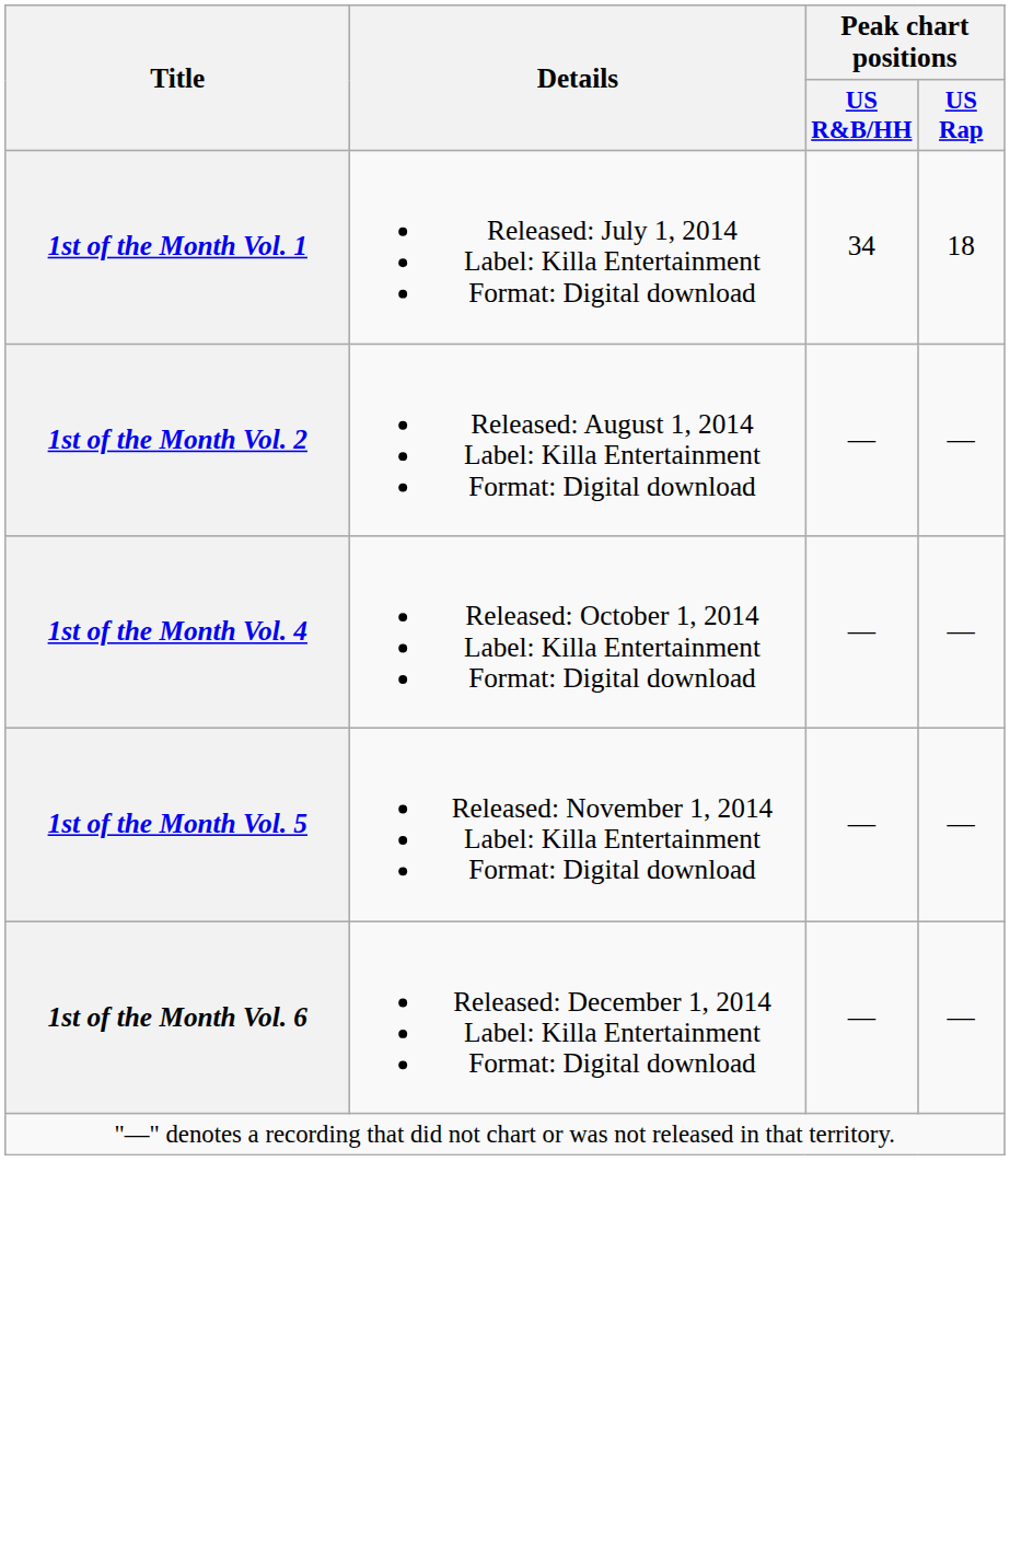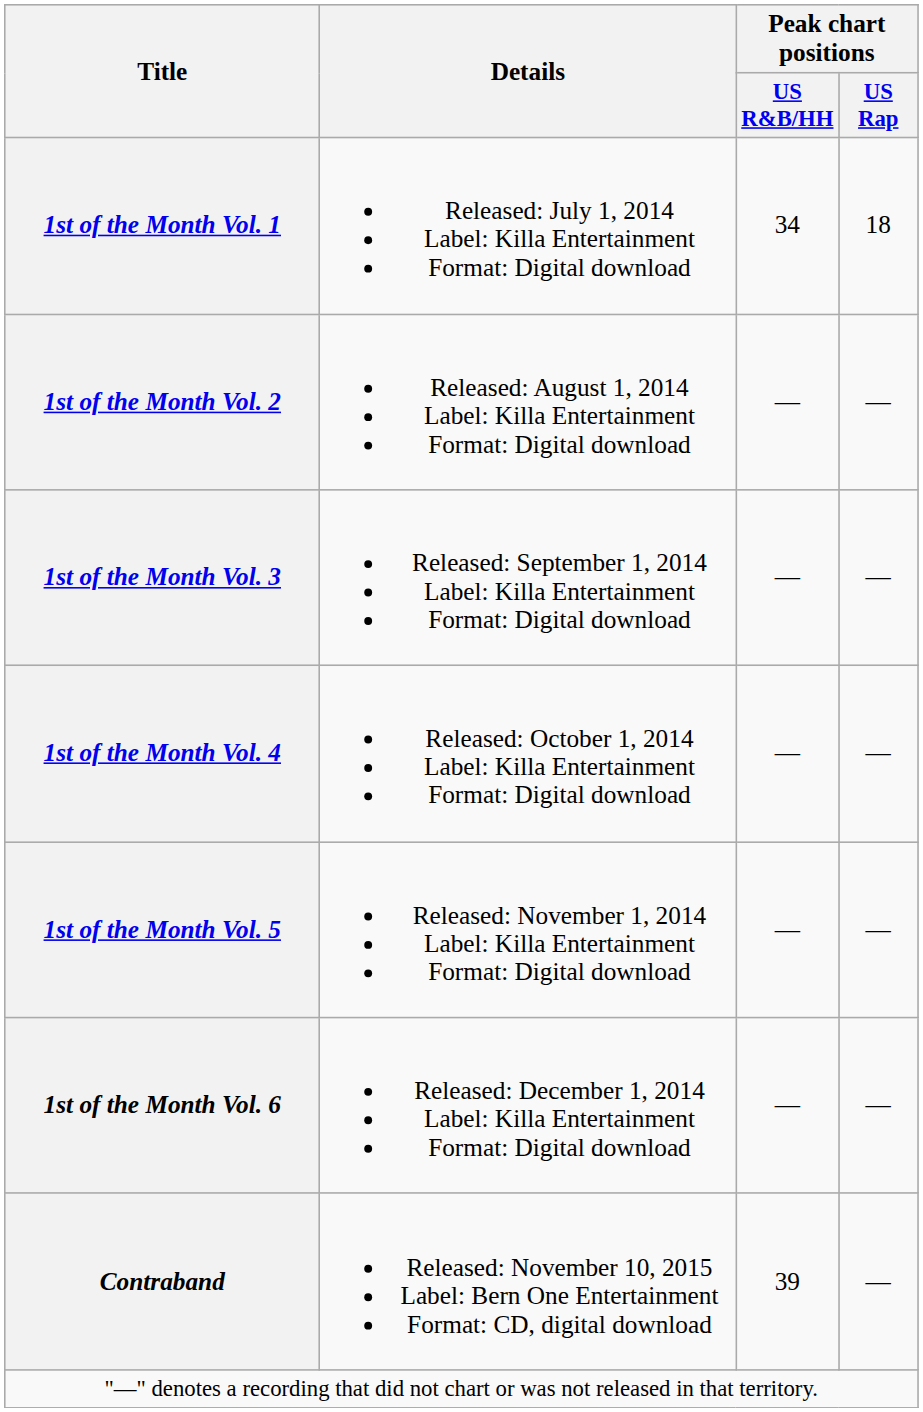+ row: 1st of the Month Vol. 3 | Released: September 1, 2014 Label: Killa Entertainment Format: Digital download | — | —
+ row: Contraband | Released: November 10, 2015 Label: Bern One Entertainment Format: CD, digital download | 39 | —
